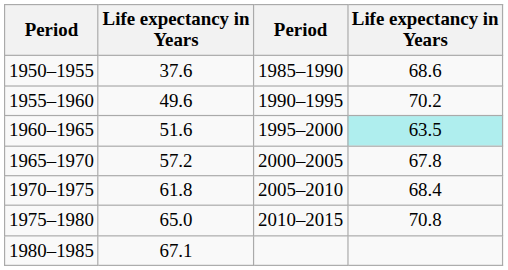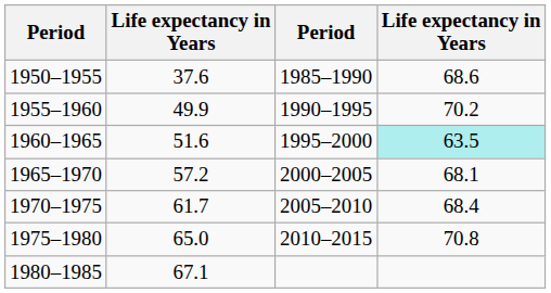1955–1960 | column 2: 49.6 -> 49.9
1965–1970 | column 4: 67.8 -> 68.1
1970–1975 | column 2: 61.8 -> 61.7
